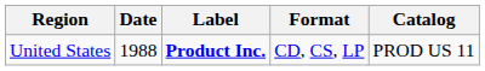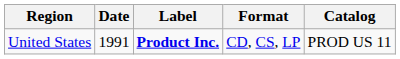United States | Date: 1988 -> 1991
